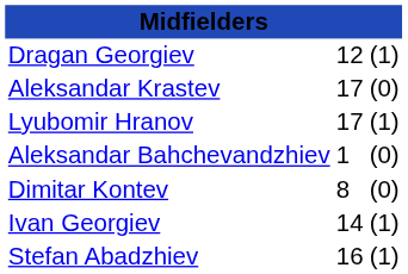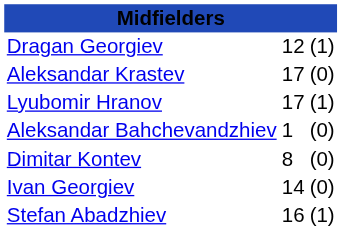Ivan Georgiev | column 3: (1) -> (0)
